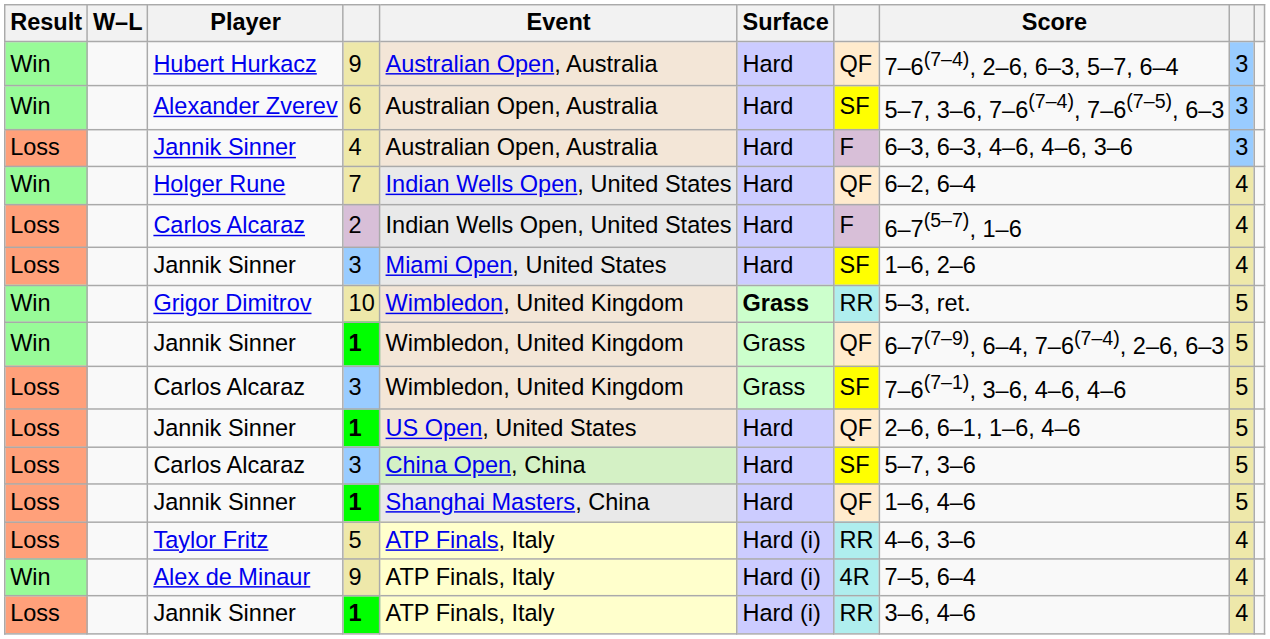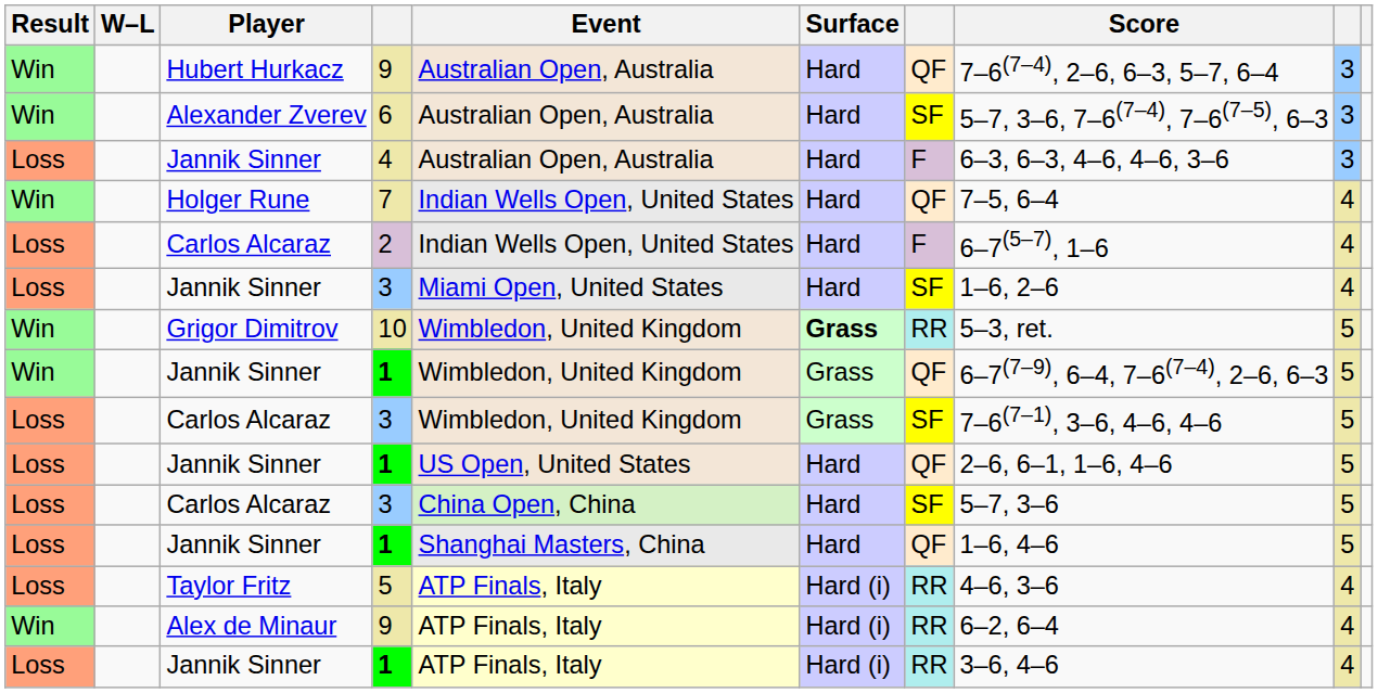7 | Score: 6–2, 6–4 -> 7–5, 6–4
Alex de Minaur / 9 | column 7: 4R -> RR
Alex de Minaur / 9 | Score: 7–5, 6–4 -> 6–2, 6–4
